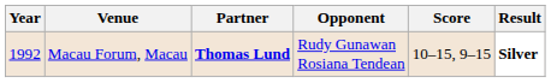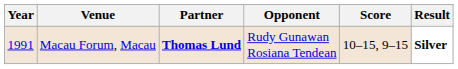Macau Forum, Macau | Year: 1992 -> 1991
